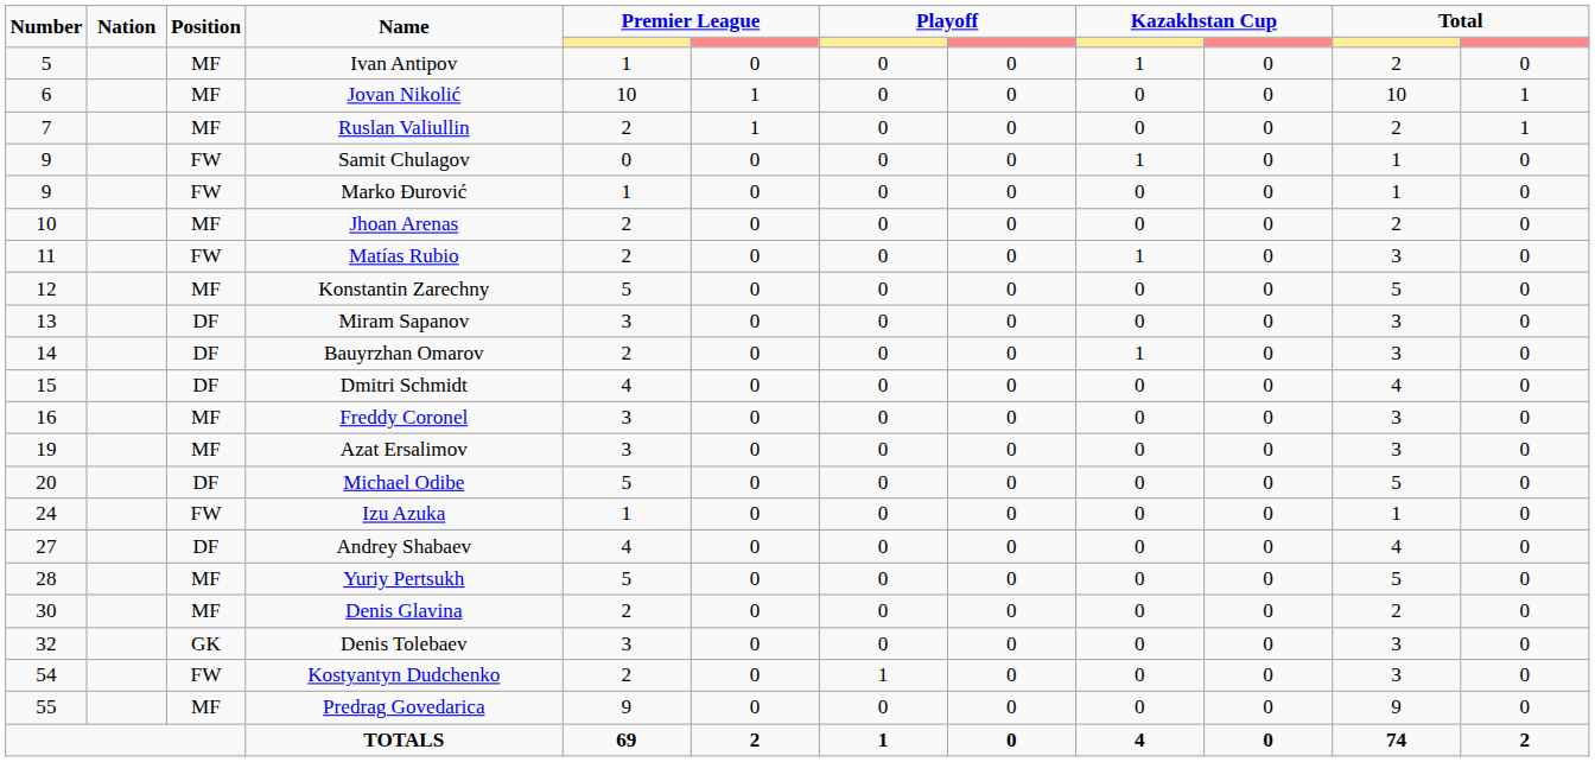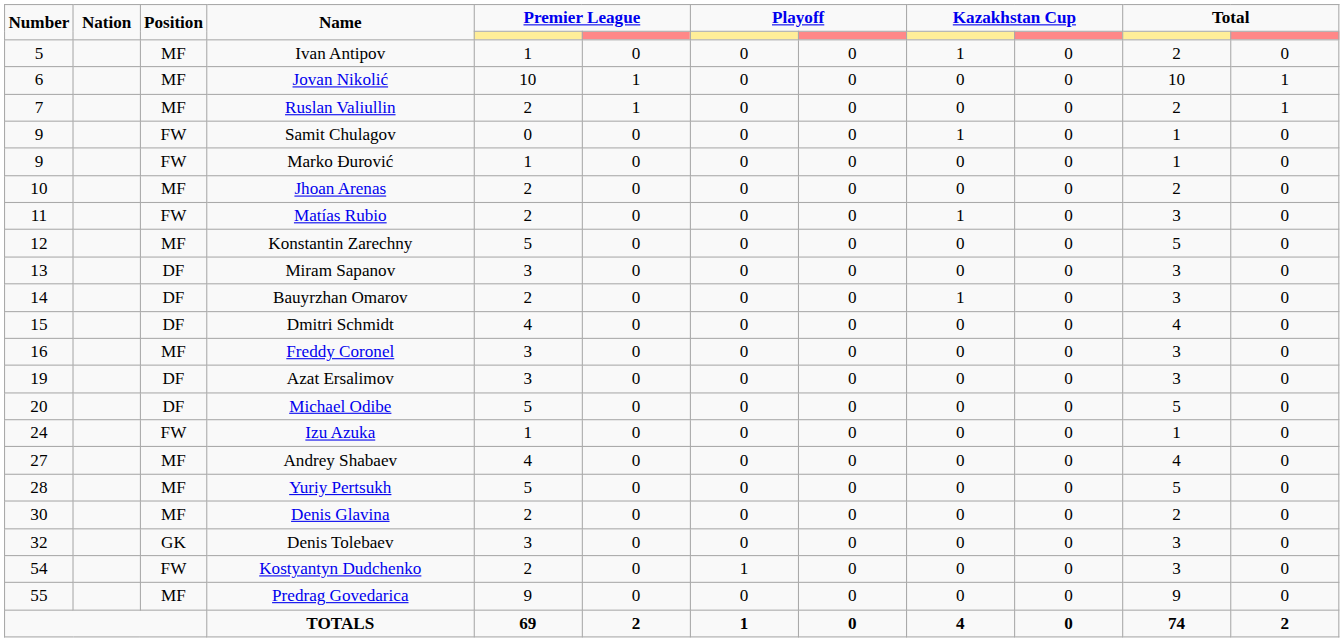Azat Ersalimov | Position: MF -> DF
Andrey Shabaev | Position: DF -> MF
